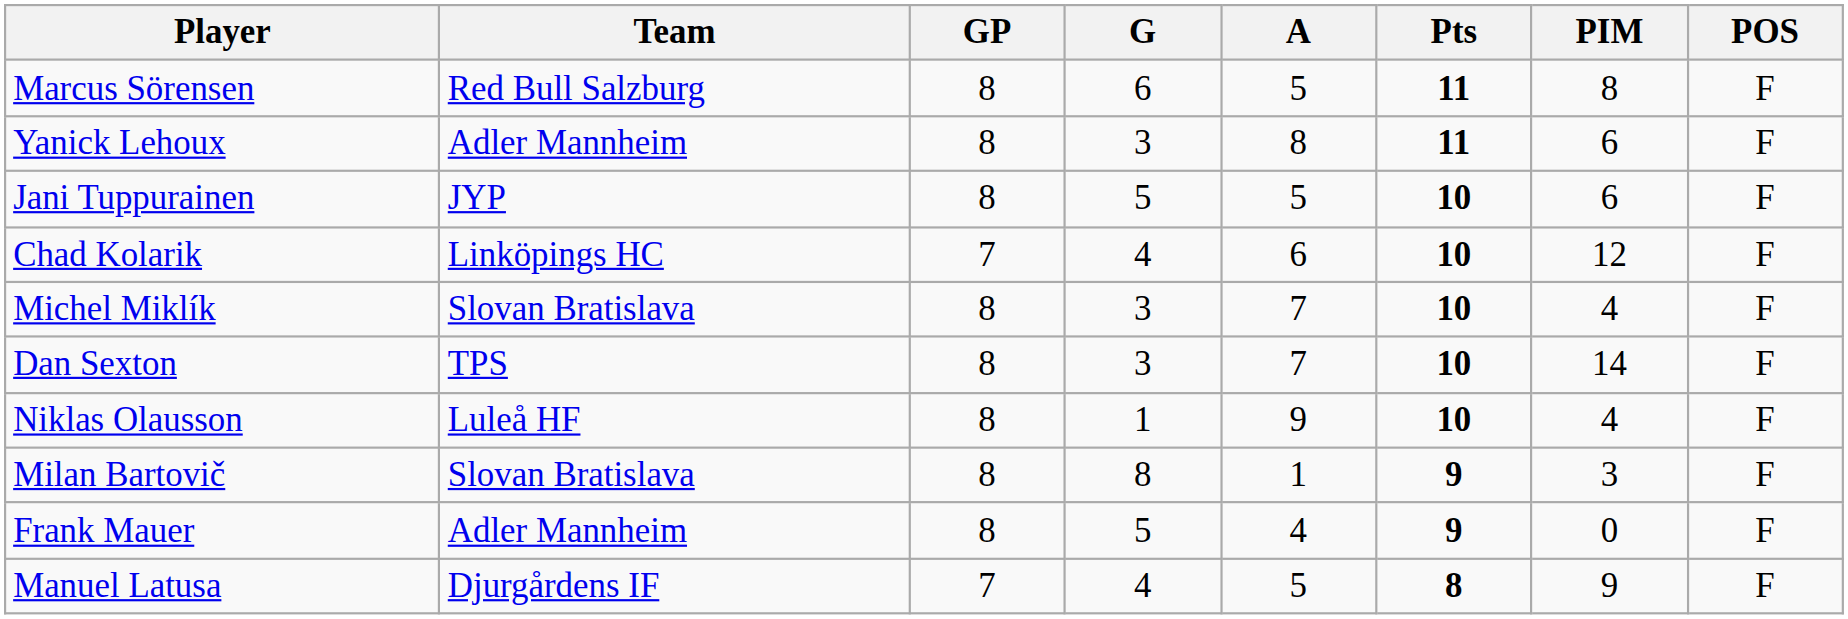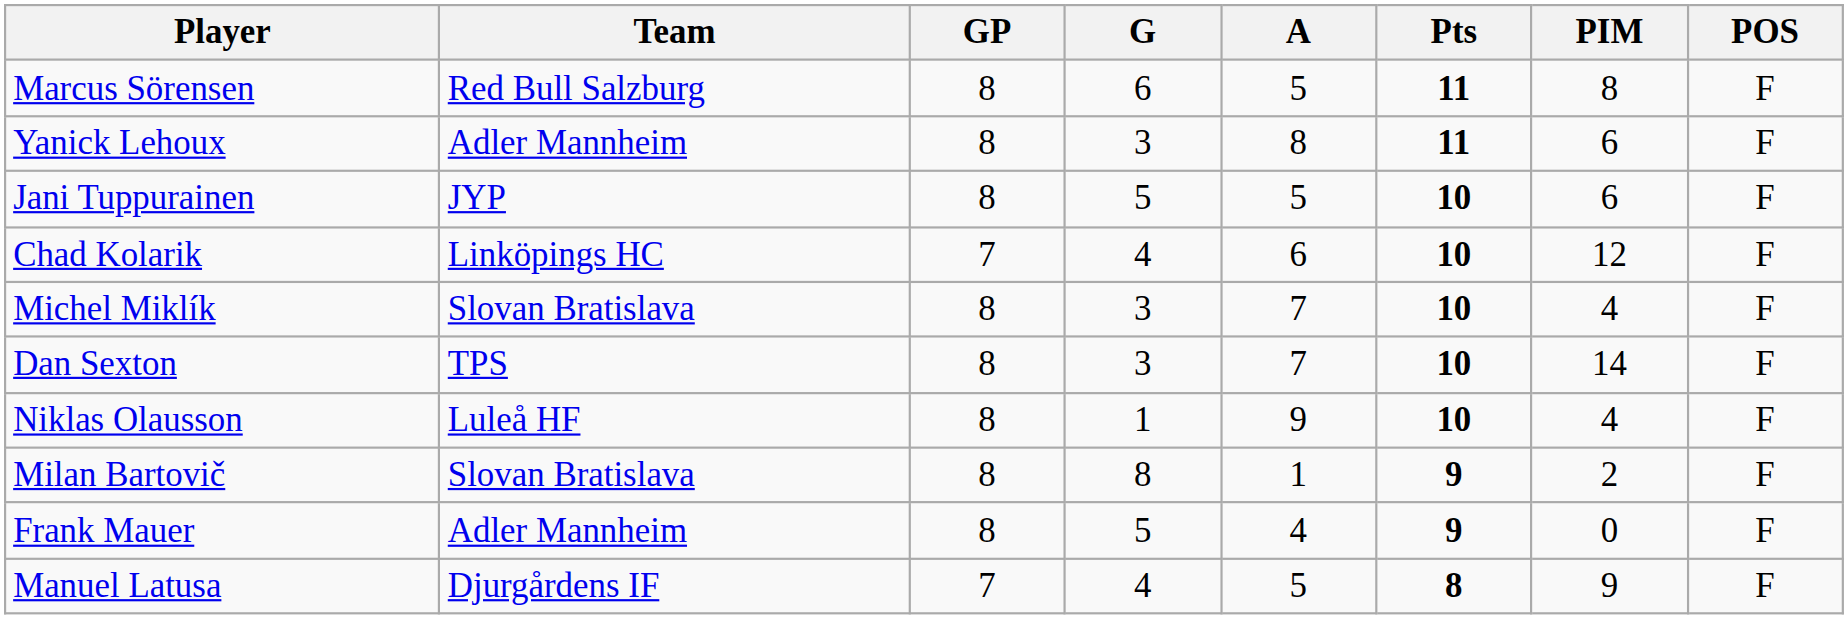Milan Bartovič | PIM: 3 -> 2
